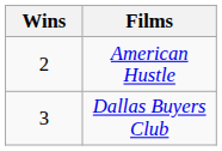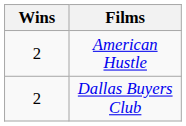Dallas Buyers Club | Wins: 3 -> 2
